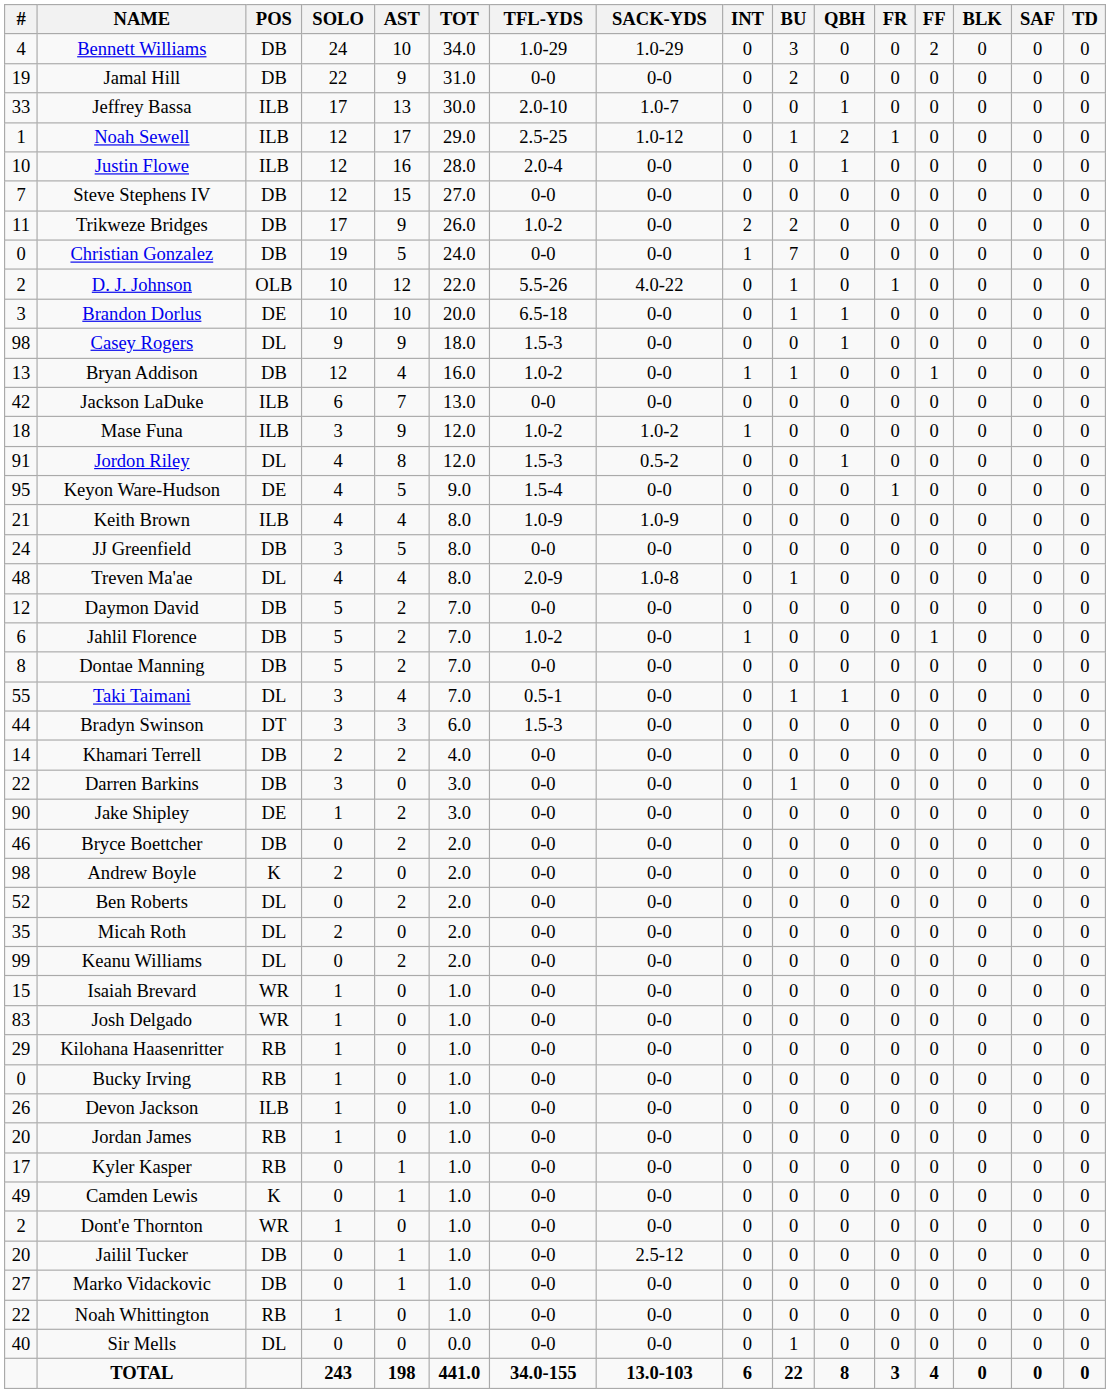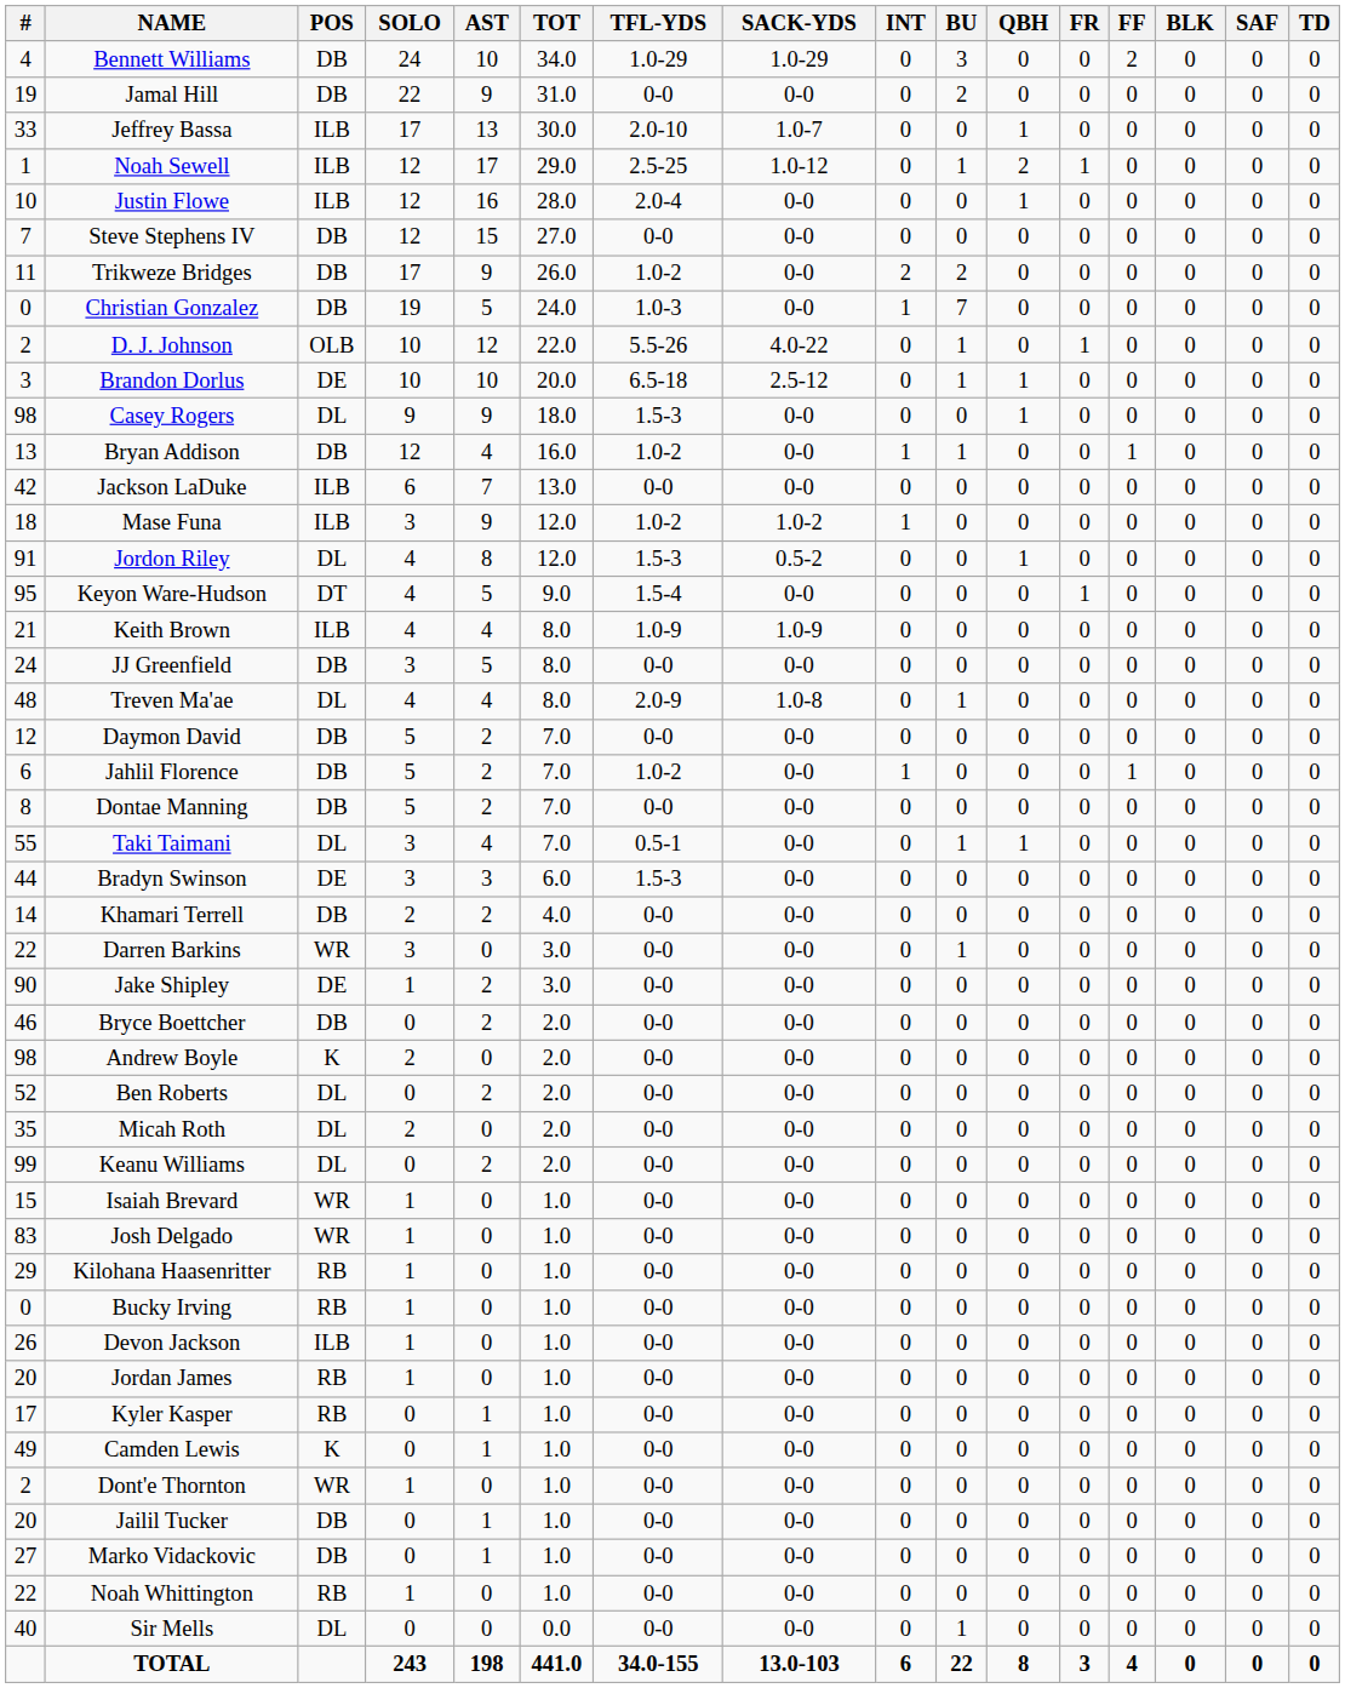Christian Gonzalez | TFL-YDS: 0-0 -> 1.0-3
Brandon Dorlus | SACK-YDS: 0-0 -> 2.5-12
Keyon Ware-Hudson | POS: DE -> DT
Bradyn Swinson | POS: DT -> DE
Darren Barkins | POS: DB -> WR
Jailil Tucker | SACK-YDS: 2.5-12 -> 0-0
